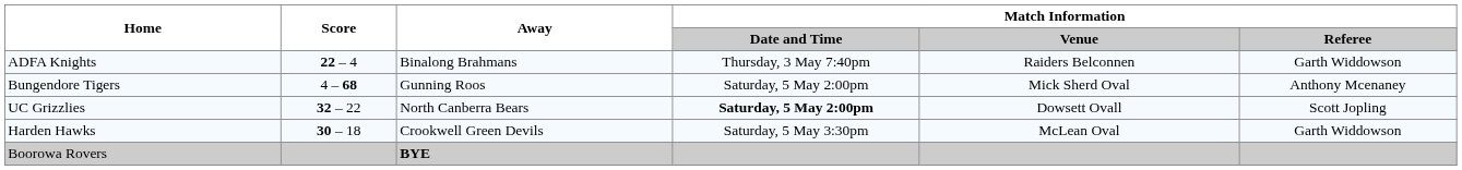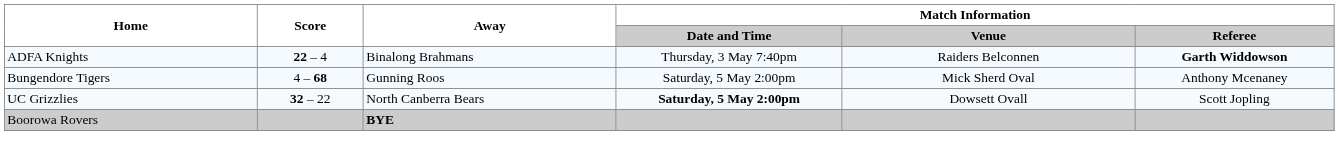ADFA Knights | Match Information / Referee: normal -> bold
- row: Harden Hawks | 30 – 18 | Crookwell Green Devils | Saturday, 5 May 3:30pm | McLean Oval | Garth Widdowson
